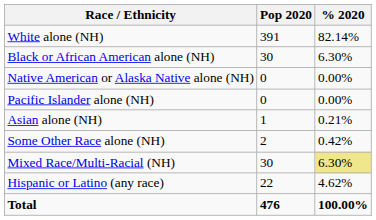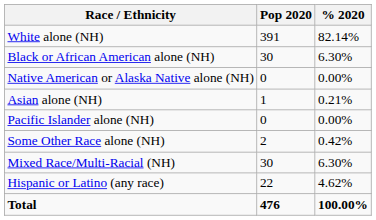rows swapped: Asian alone (NH) <-> Pacific Islander alone (NH)
Mixed Race/Multi-Racial (NH) | % 2020: khaki background -> no background
